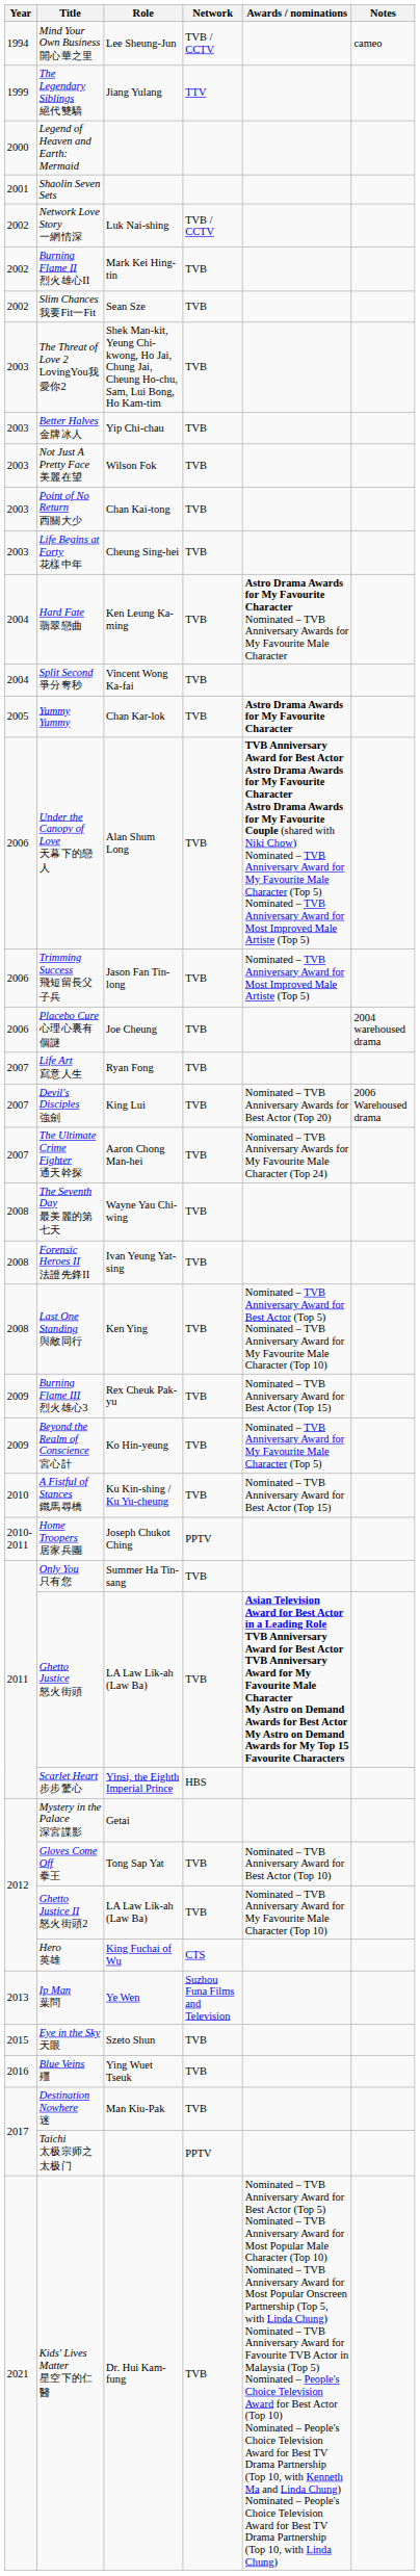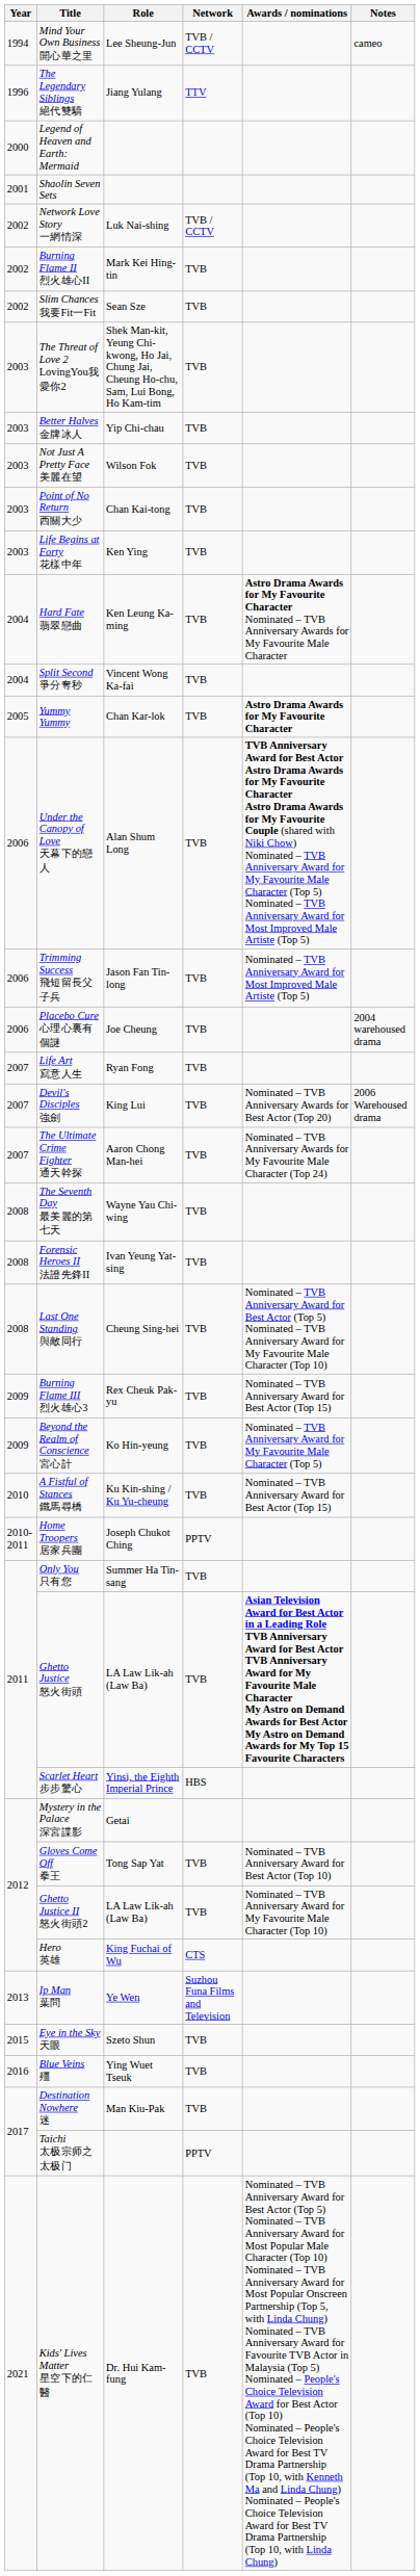The Legendary Siblings 絕代雙驕 | Year: 1999 -> 1996
Life Begins at Forty 花樣中年 | Role: Cheung Sing-hei -> Ken Ying
Last One Standing 與敵同行 | Role: Ken Ying -> Cheung Sing-hei
